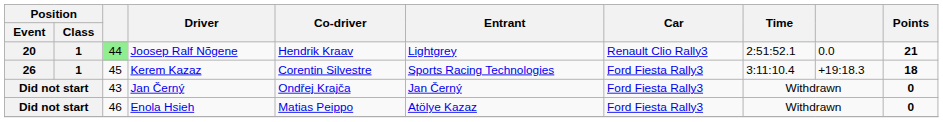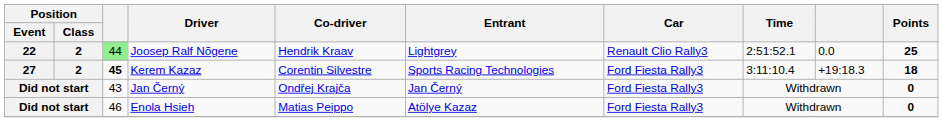Joosep Ralf Nõgene | Position / Event: 20 -> 22
Joosep Ralf Nõgene | Position / Class: 1 -> 2
Joosep Ralf Nõgene | Points: 21 -> 25
Kerem Kazaz | Position / Event: 26 -> 27
Kerem Kazaz | Position / Class: 1 -> 2
Kerem Kazaz | column 3: normal -> bold
